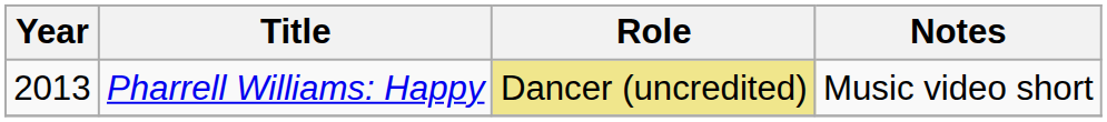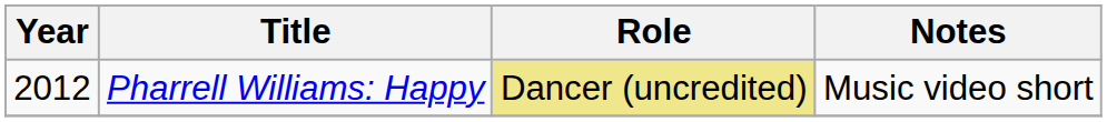Pharrell Williams: Happy | Year: 2013 -> 2012
